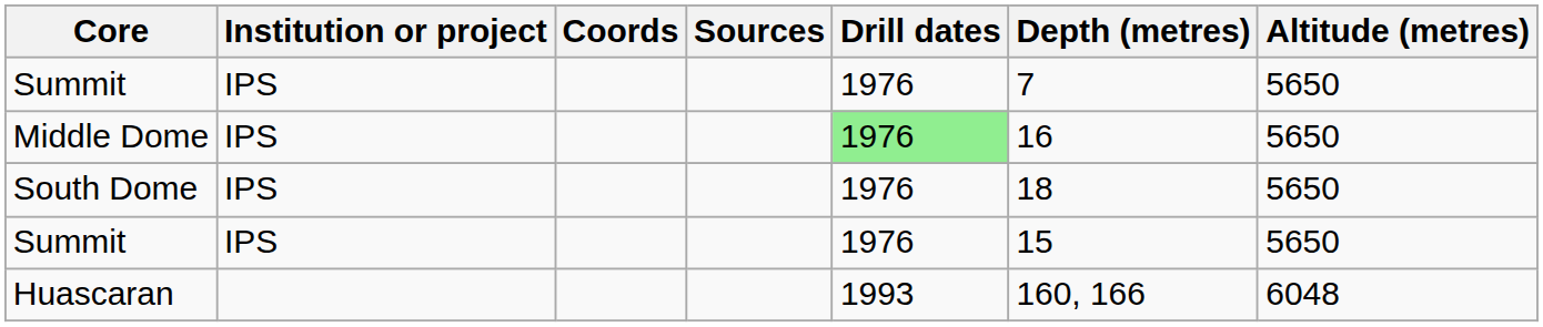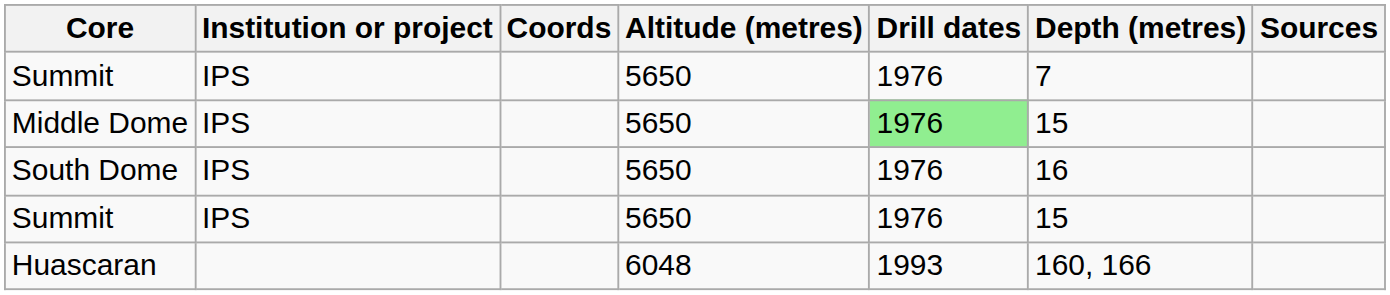columns swapped: Altitude (metres) <-> Sources
Middle Dome | Depth (metres): 16 -> 15
South Dome | Depth (metres): 18 -> 16
